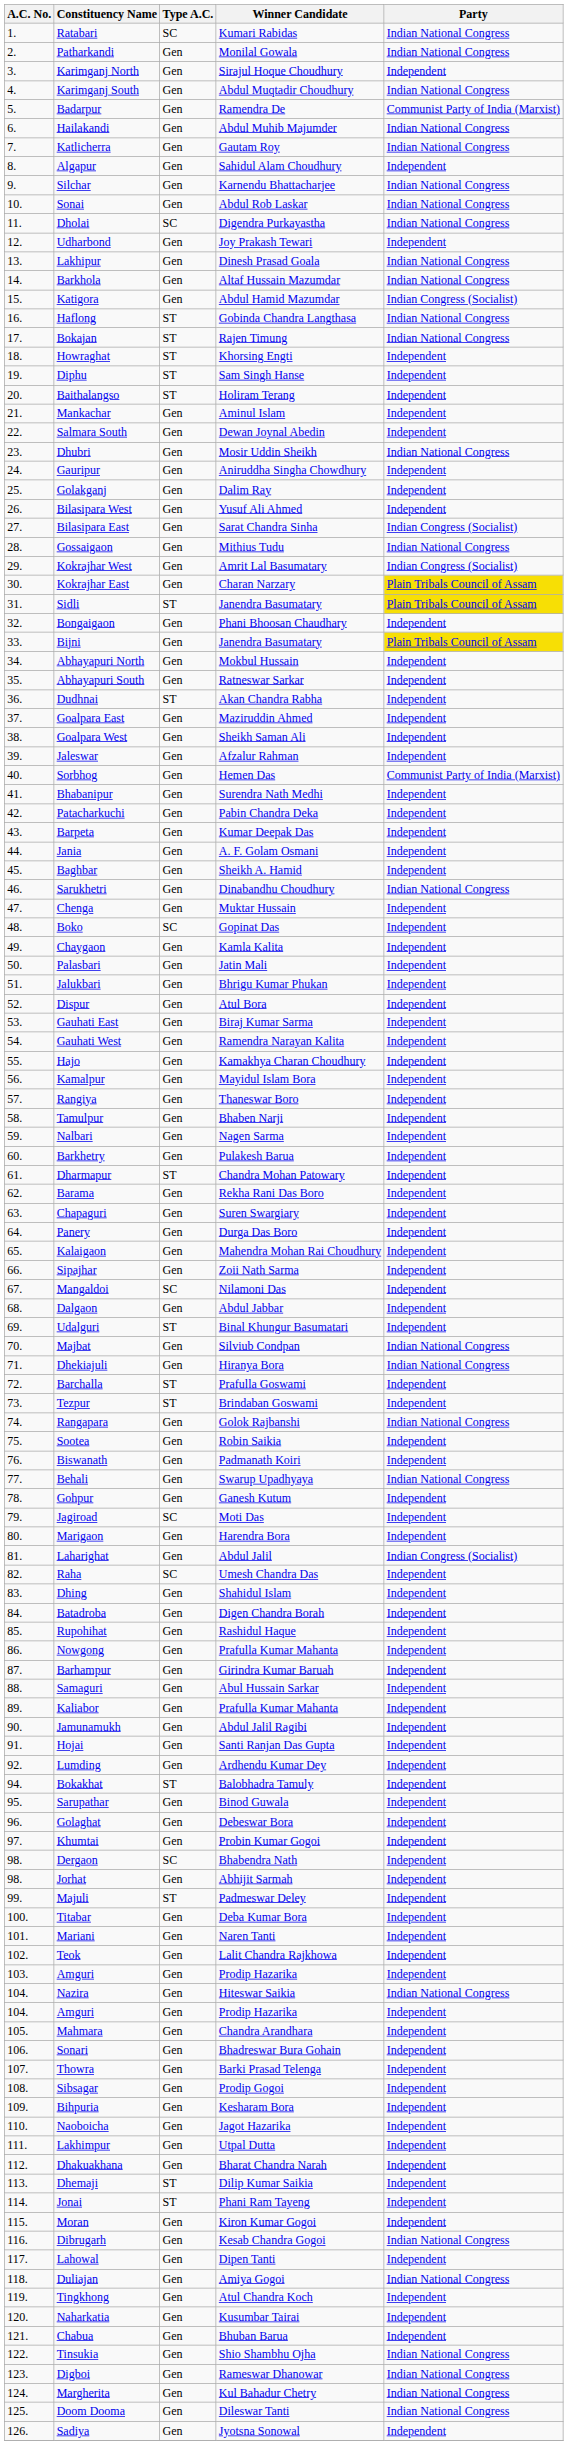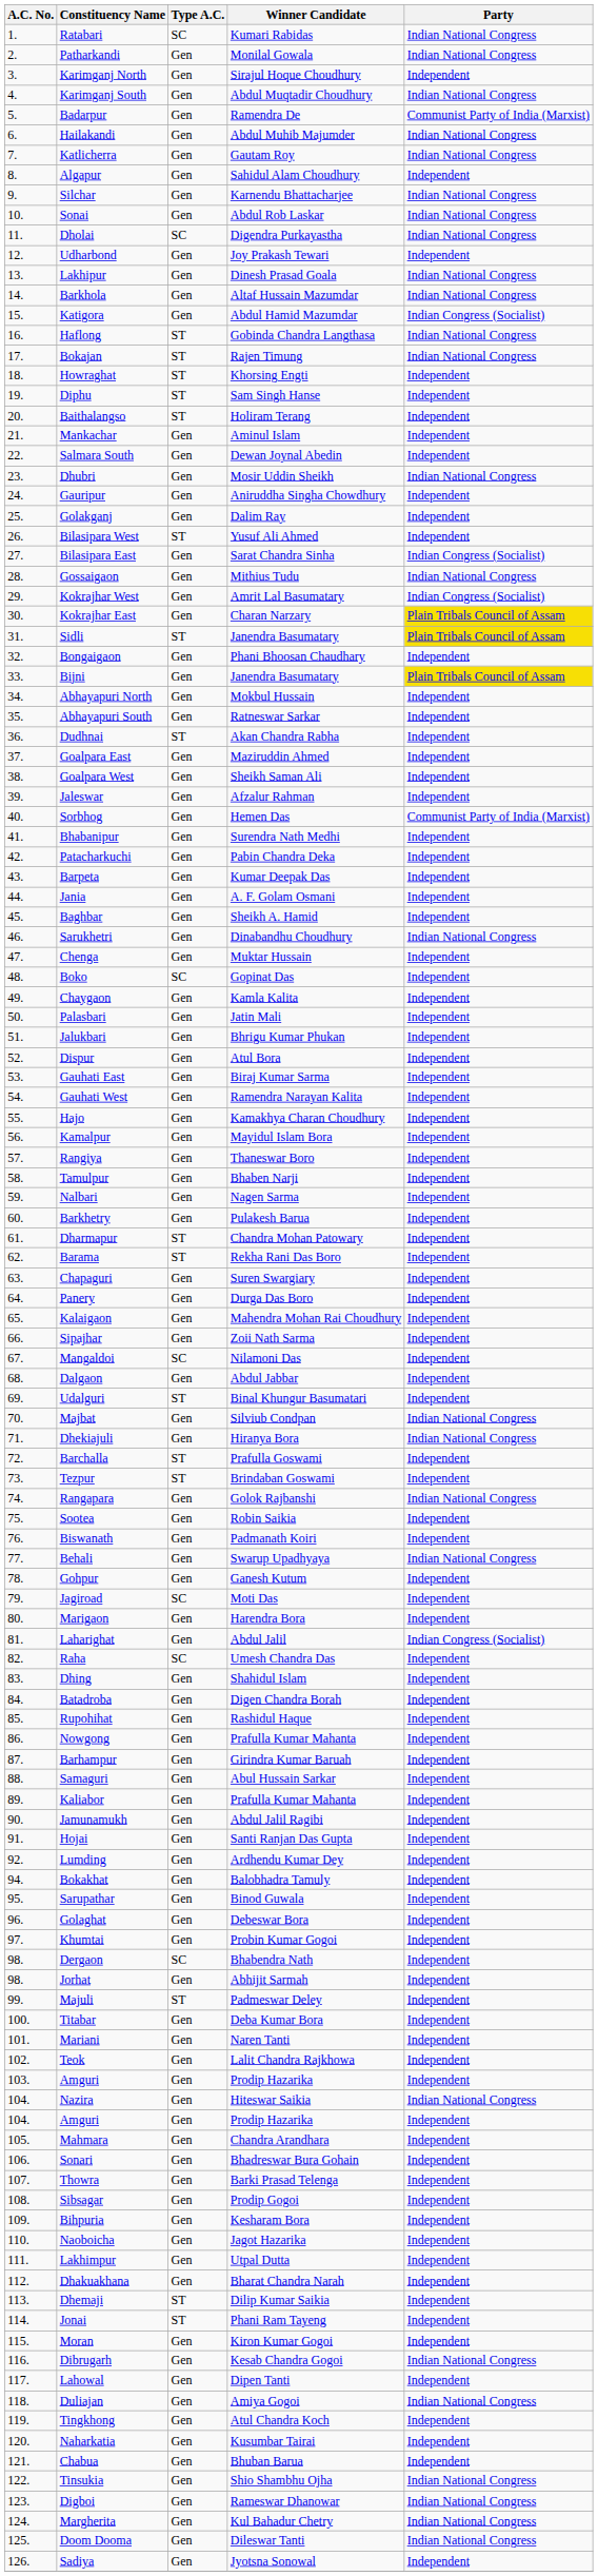Bilasipara West | Type A.C.: Gen -> ST
Barama | Type A.C.: Gen -> ST
Bokakhat | Type A.C.: ST -> Gen
